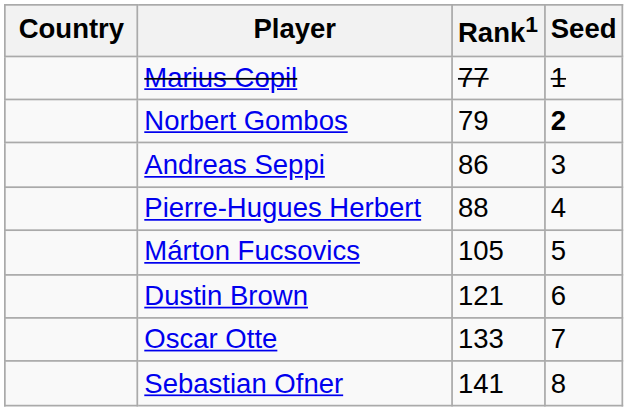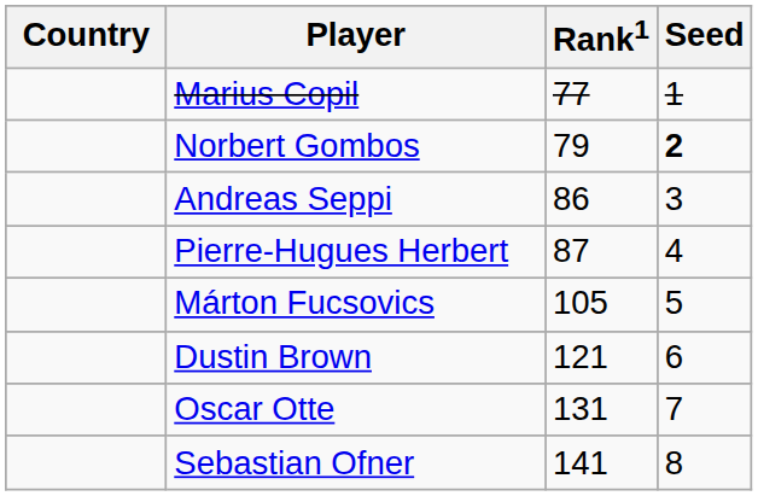Pierre-Hugues Herbert | Rank1: 88 -> 87
Oscar Otte | Rank1: 133 -> 131
